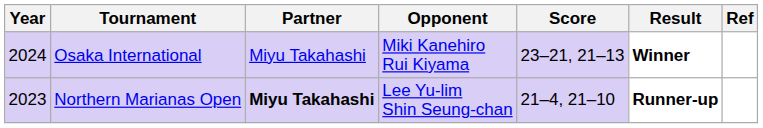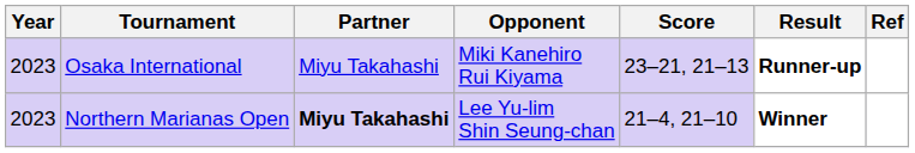Osaka International | Year: 2024 -> 2023
Osaka International | Result: Winner -> Runner-up
Northern Marianas Open | Result: Runner-up -> Winner
